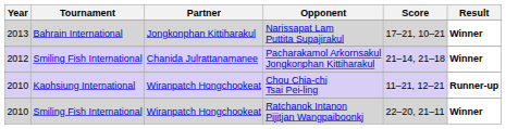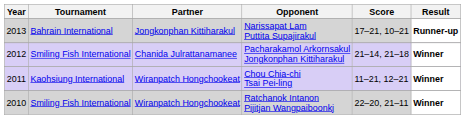Narissapat Lam Puttita Supajirakul | Result: Winner -> Runner-up
Chou Chia-chi Tsai Pei-ling | Year: 2010 -> 2011
Chou Chia-chi Tsai Pei-ling | Result: Runner-up -> Winner
